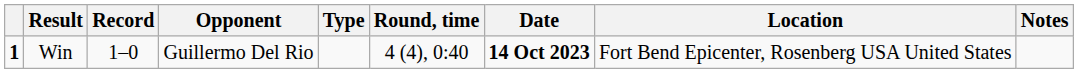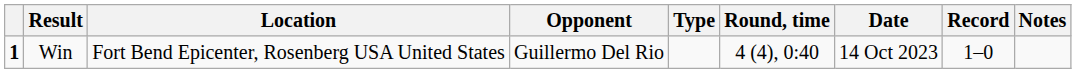columns swapped: Record <-> Location
Win | Date: bold -> normal
